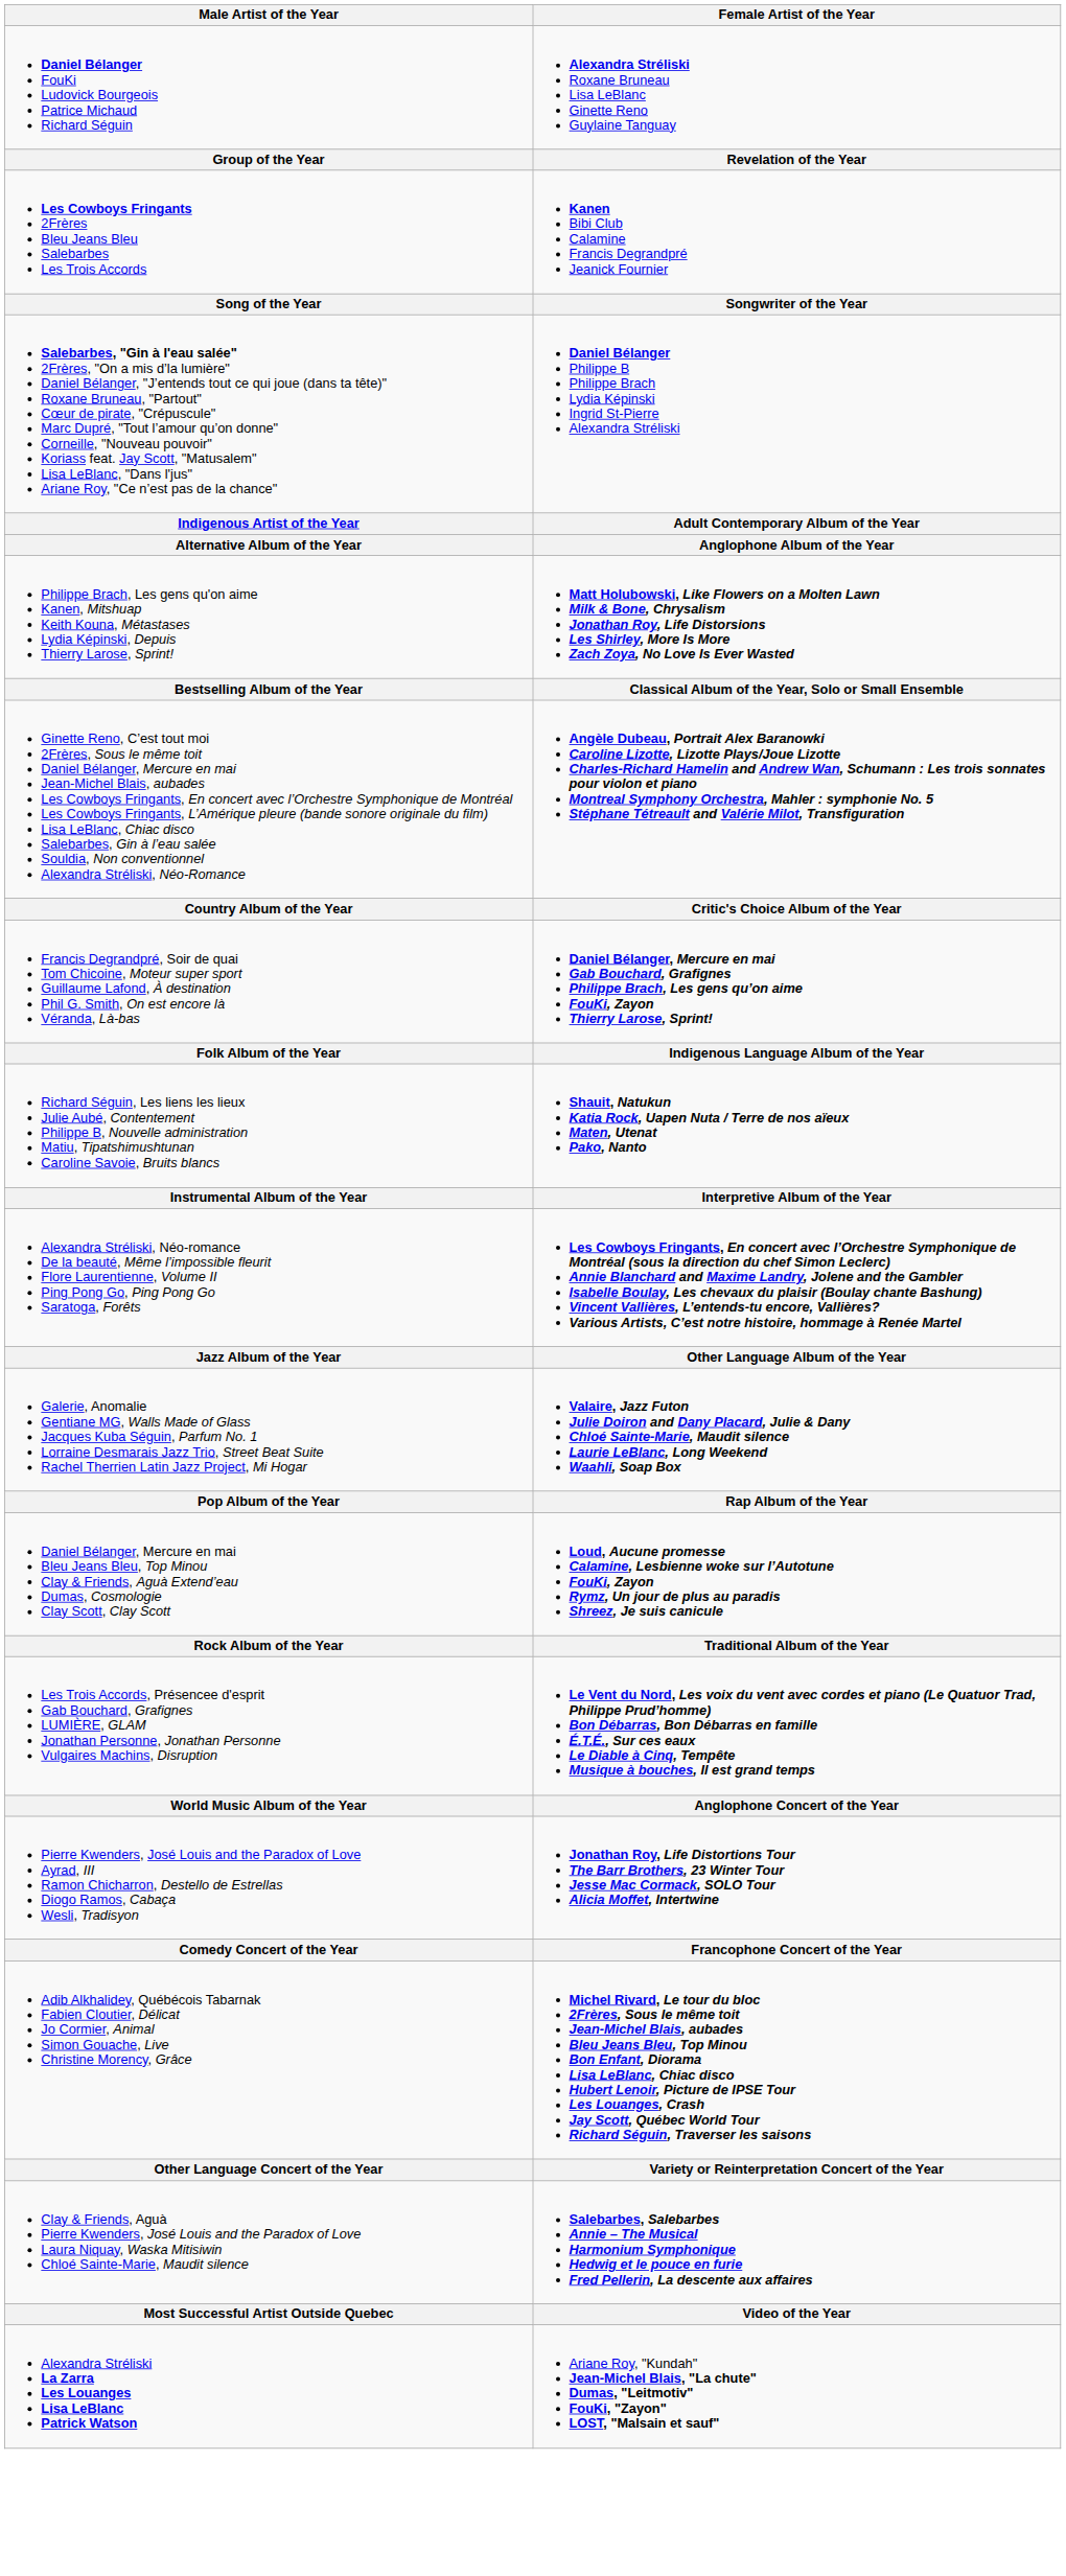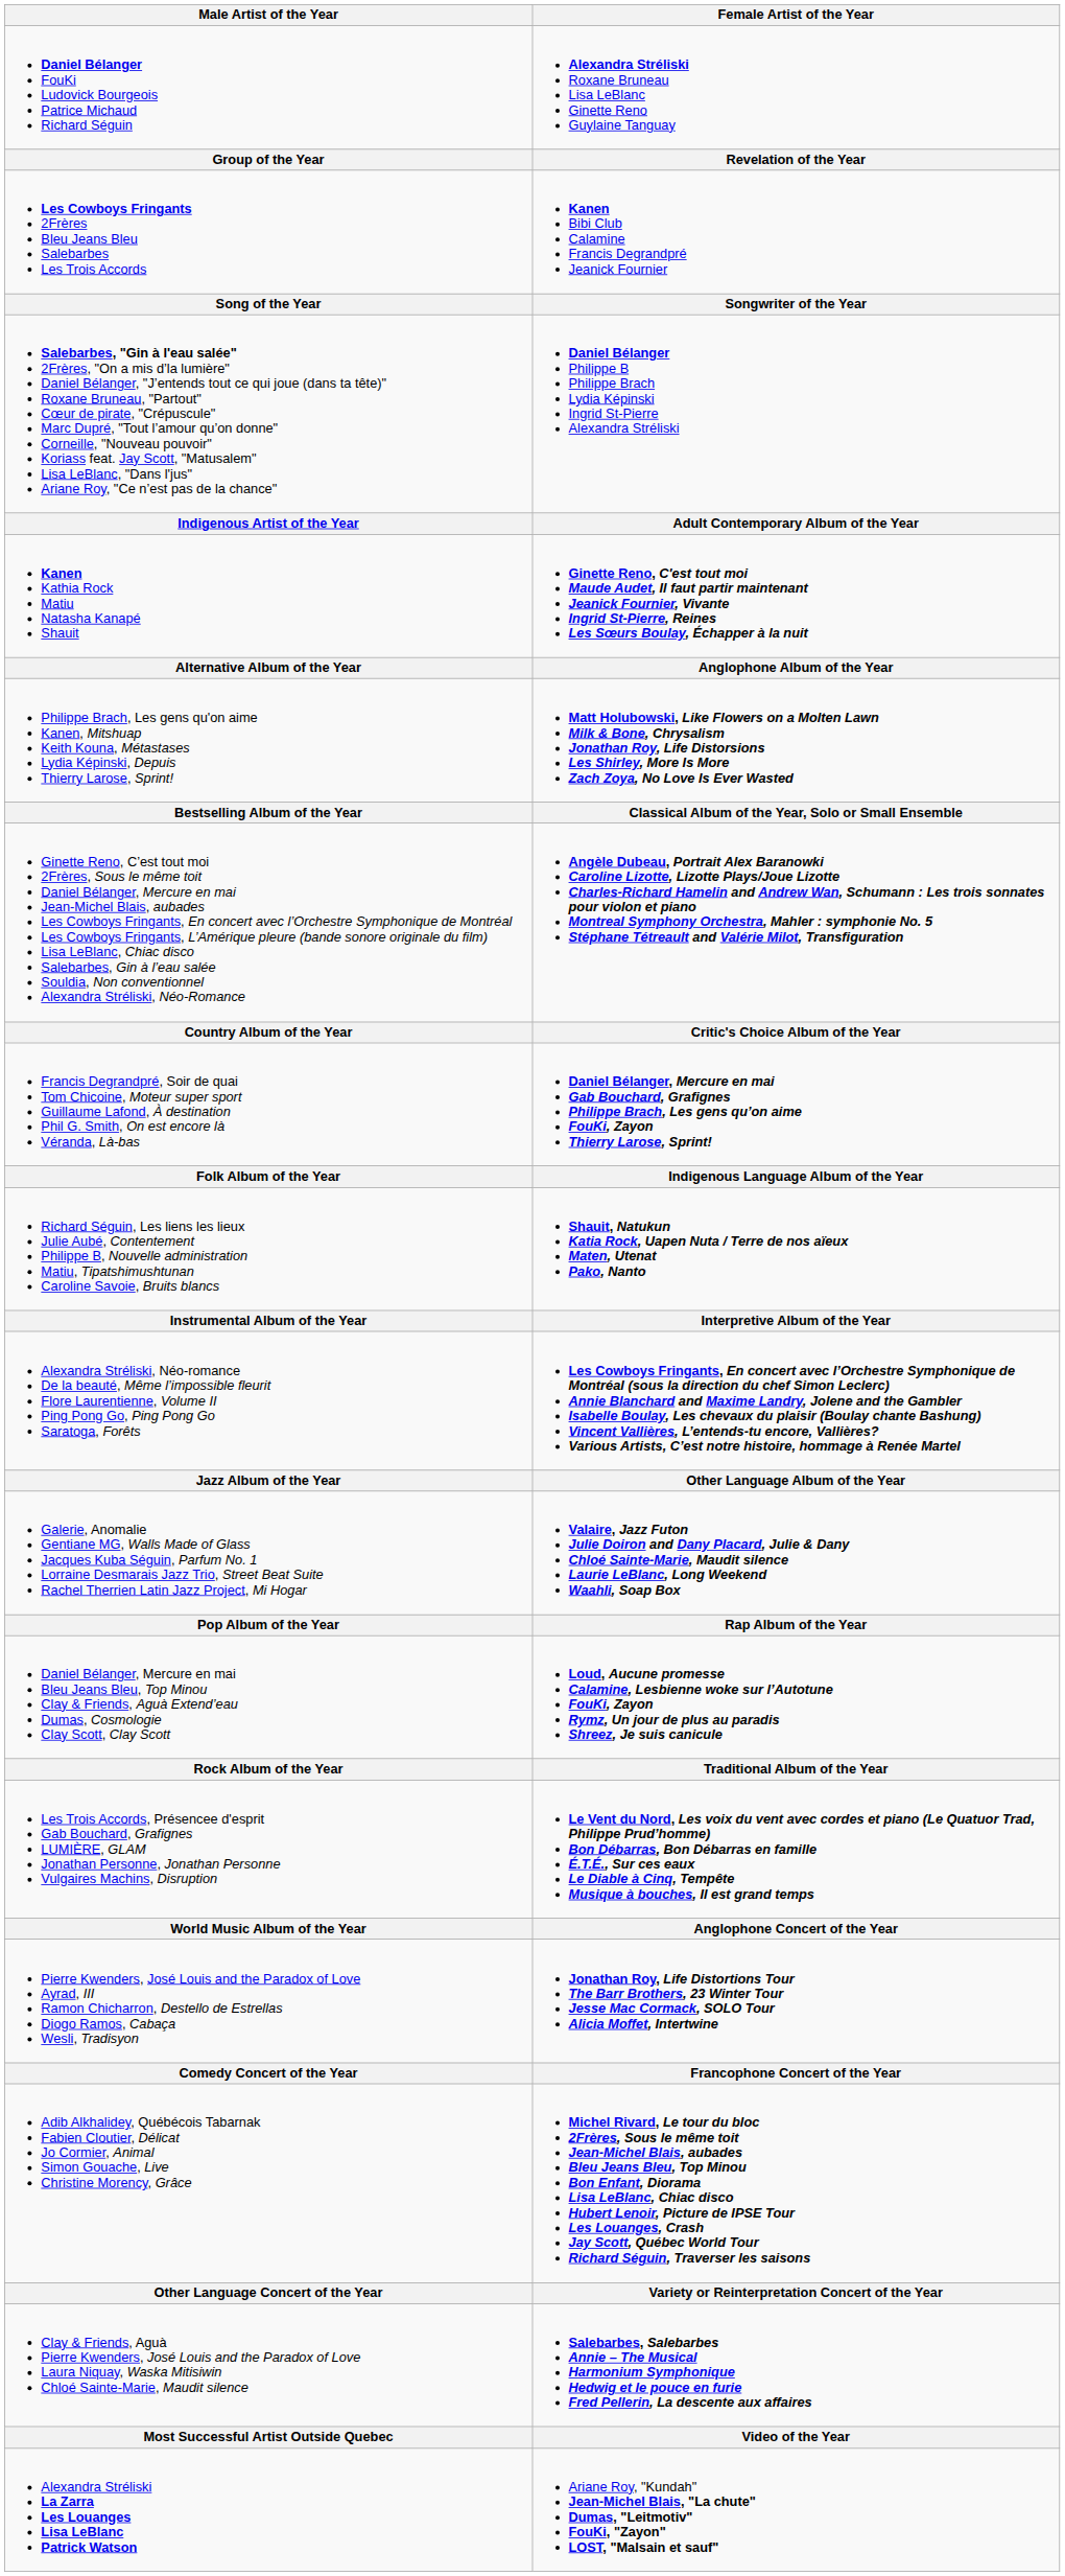+ row: Kanen Kathia Rock Matiu Natasha Kanapé Shauit | Ginette Reno, C'est tout moi Maude Audet, Il faut partir maintenant Jeanick Fournier, Vivante Ingrid St-Pierre, Reines Les Sœurs Boulay, Échapper à la nuit
